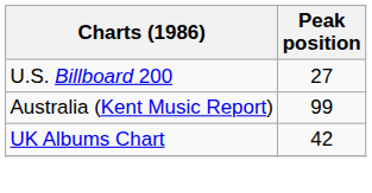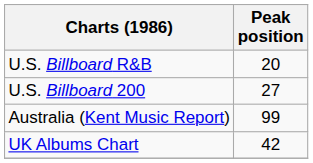+ row: U.S. Billboard R&B | 20
